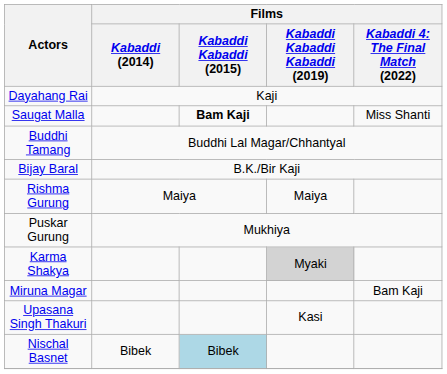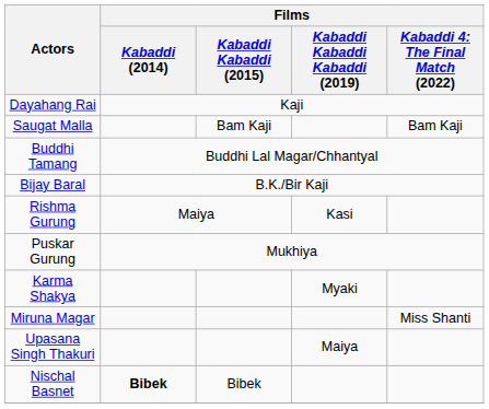Saugat Malla | Films / Kabaddi Kabaddi (2015): bold -> normal
Saugat Malla | column 5: Miss Shanti -> Bam Kaji
Rishma Gurung | Films / Kabaddi Kabaddi Kabaddi (2019): Maiya -> Kasi
Karma Shakya | Films / Kabaddi Kabaddi Kabaddi (2019): lightgrey background -> no background
Miruna Magar | column 5: Bam Kaji -> Miss Shanti
Upasana Singh Thakuri | Films / Kabaddi Kabaddi Kabaddi (2019): Kasi -> Maiya
Nischal Basnet | Films / Kabaddi (2014): normal -> bold
Nischal Basnet | Films / Kabaddi Kabaddi (2015): lightblue background -> no background
